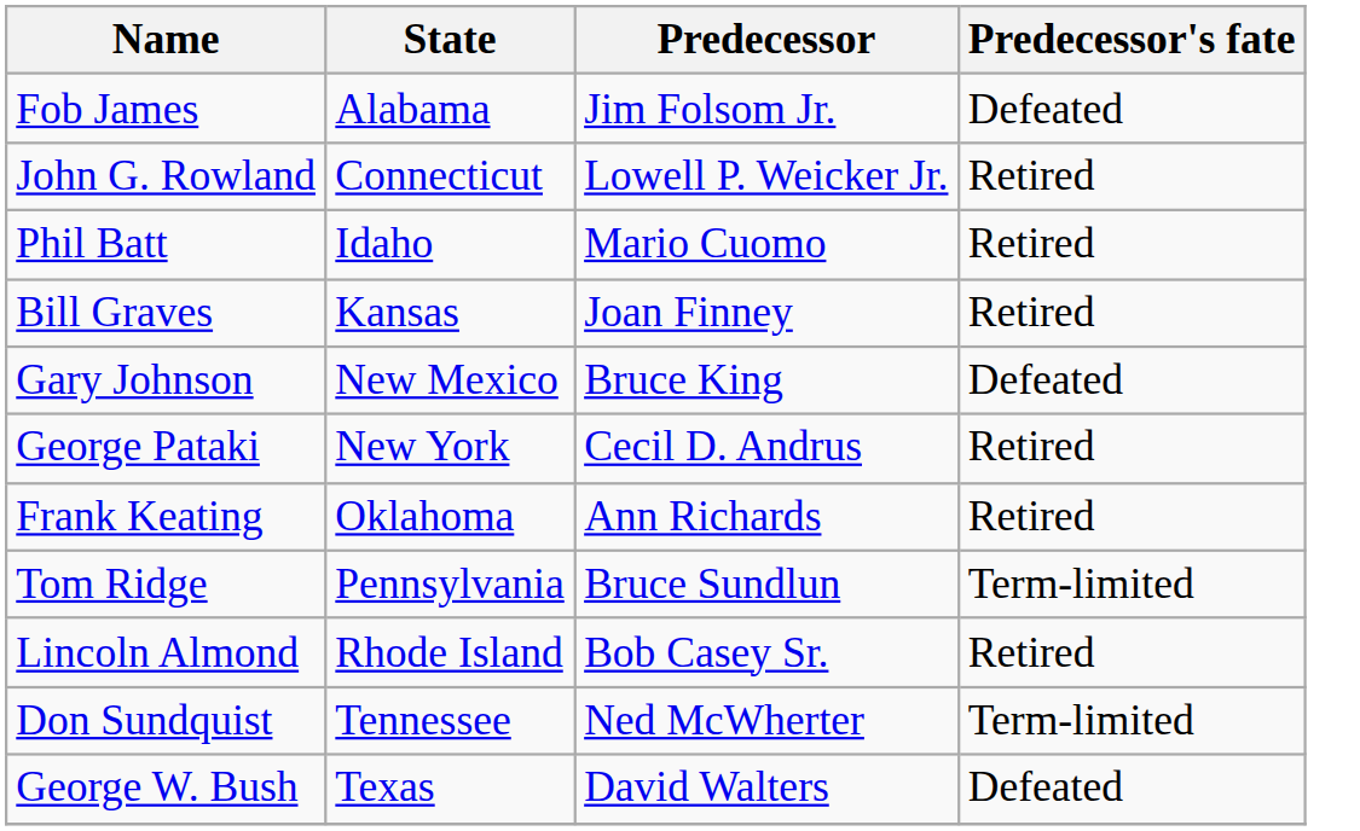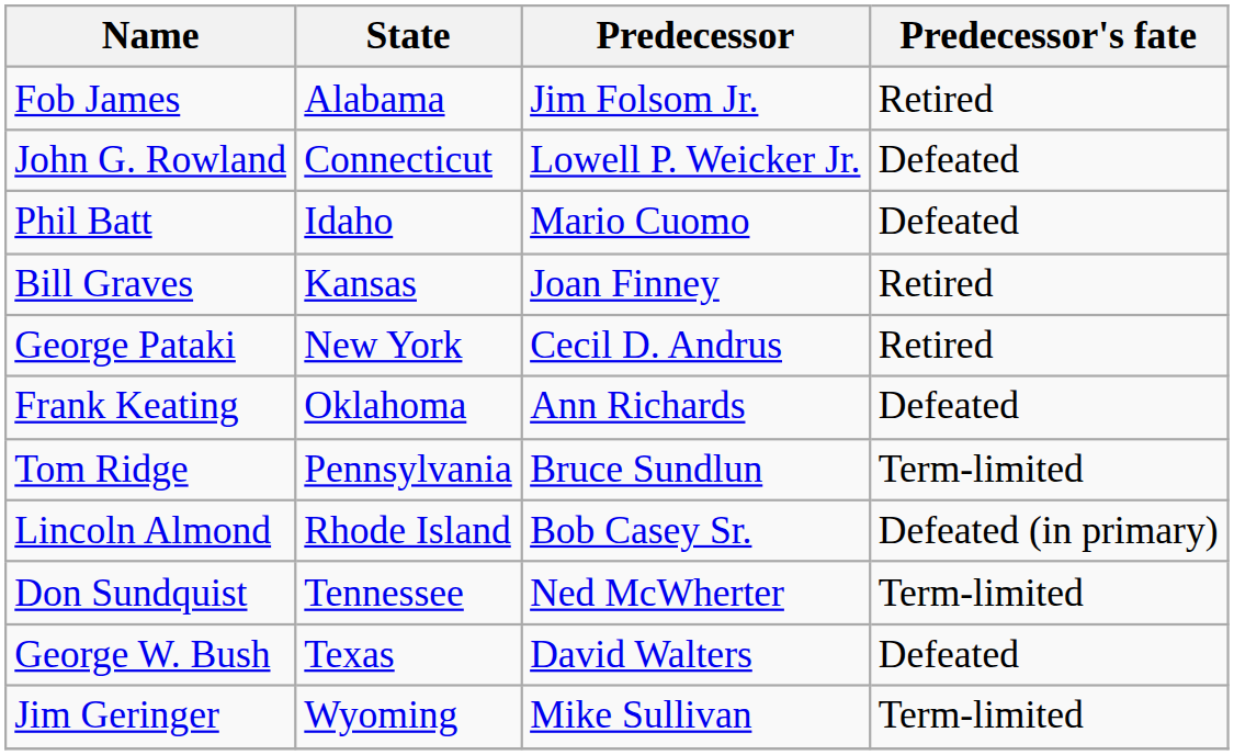Fob James | Predecessor's fate: Defeated -> Retired
John G. Rowland | Predecessor's fate: Retired -> Defeated
Phil Batt | Predecessor's fate: Retired -> Defeated
- row: Gary Johnson | New Mexico | Bruce King | Defeated
Frank Keating | Predecessor's fate: Retired -> Defeated
Lincoln Almond | Predecessor's fate: Retired -> Defeated (in primary)
+ row: Jim Geringer | Wyoming | Mike Sullivan | Term-limited
